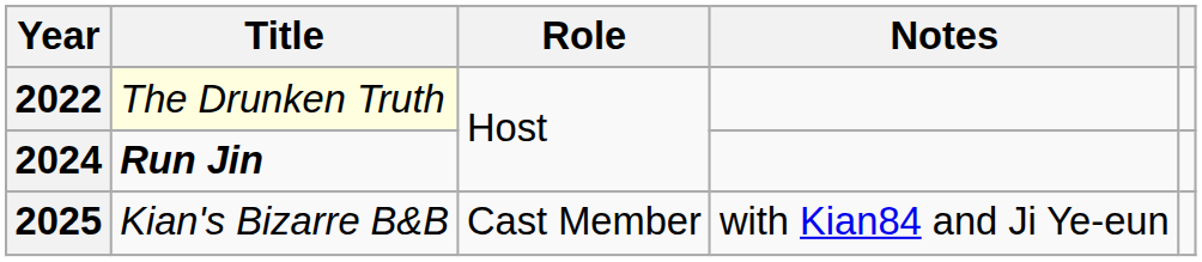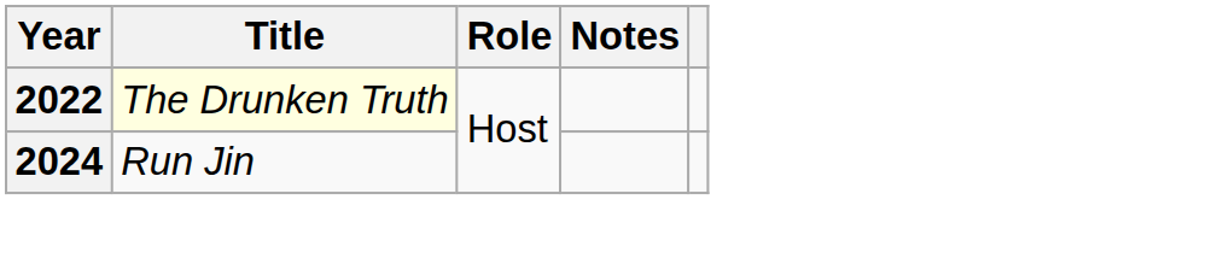2024 | Title: bold -> normal
- row: 2025 | Kian's Bizarre B&B | Cast Member | with Kian84 and Ji Ye-eun
